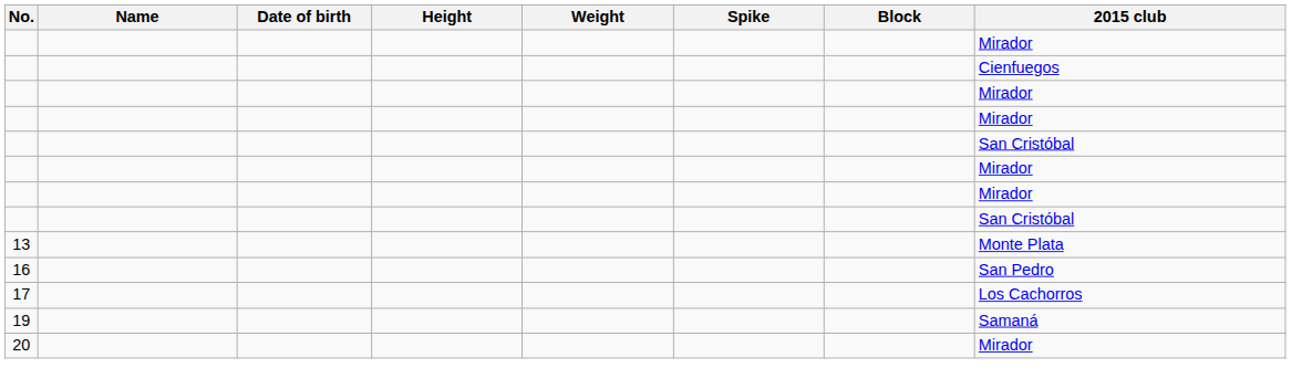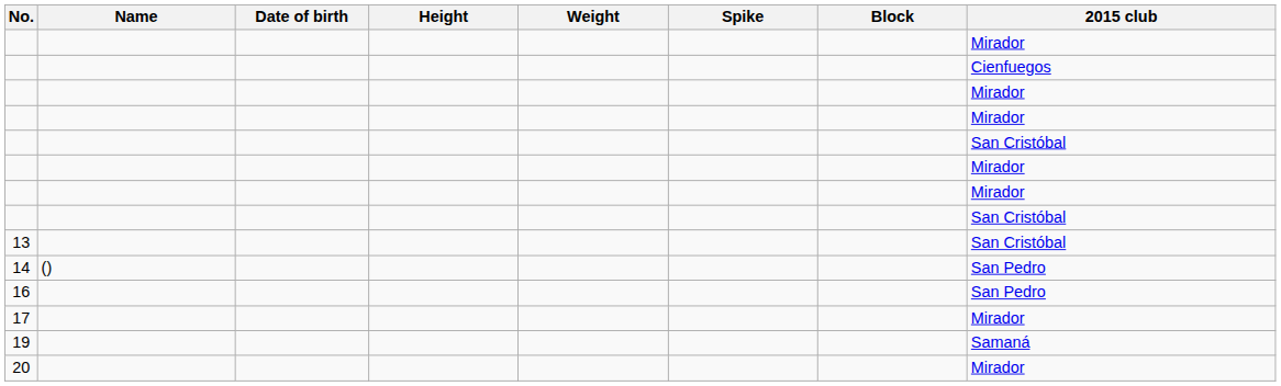13 | 2015 club: Monte Plata -> San Cristóbal
+ row: 14 | () | San Pedro
17 | 2015 club: Los Cachorros -> Mirador
